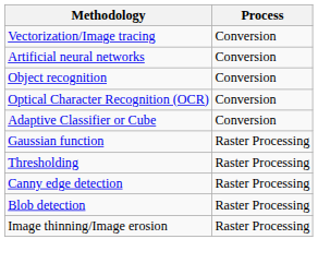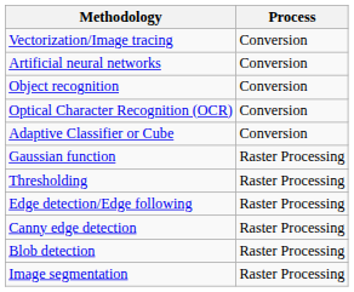+ row: Edge detection/Edge following | Raster Processing
+ row: Image segmentation | Raster Processing
- row: Image thinning/Image erosion | Raster Processing
